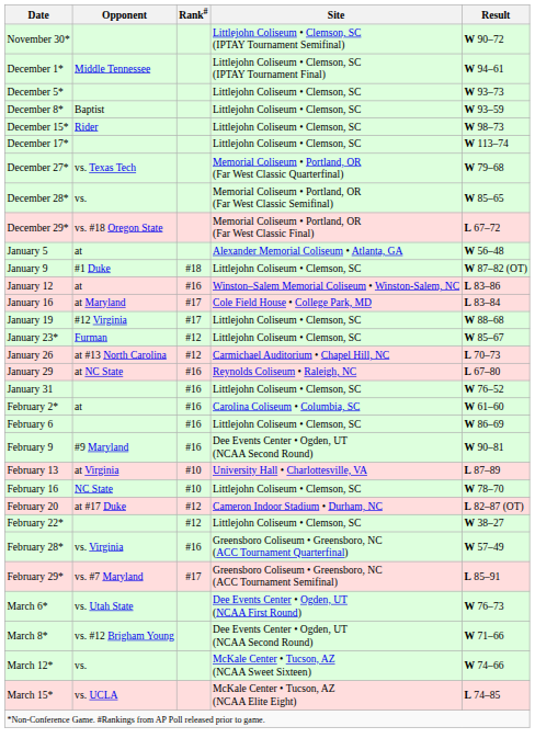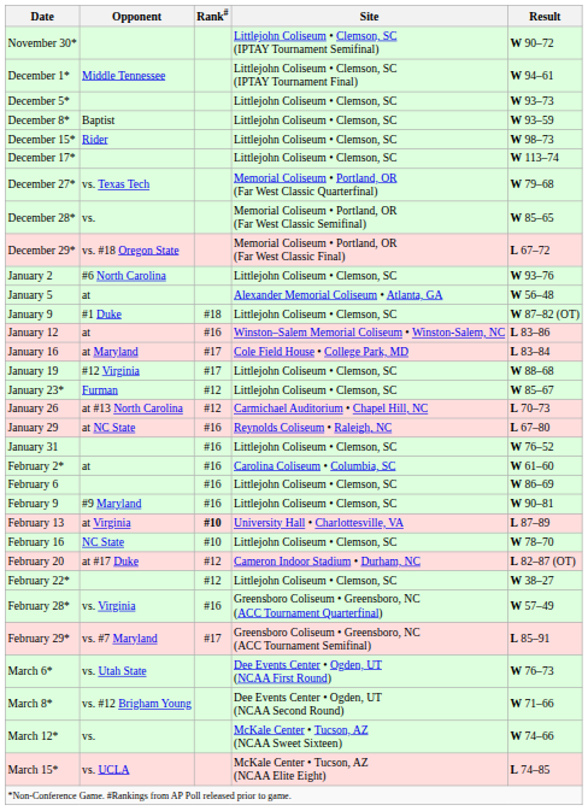+ row: January 2 | #6 North Carolina | Littlejohn Coliseum • Clemson, SC | W 93–76
February 9 | Site: Dee Events Center • Ogden, UT (NCAA Second Round) -> Littlejohn Coliseum • Clemson, SC
February 13 | Rank#: normal -> bold
